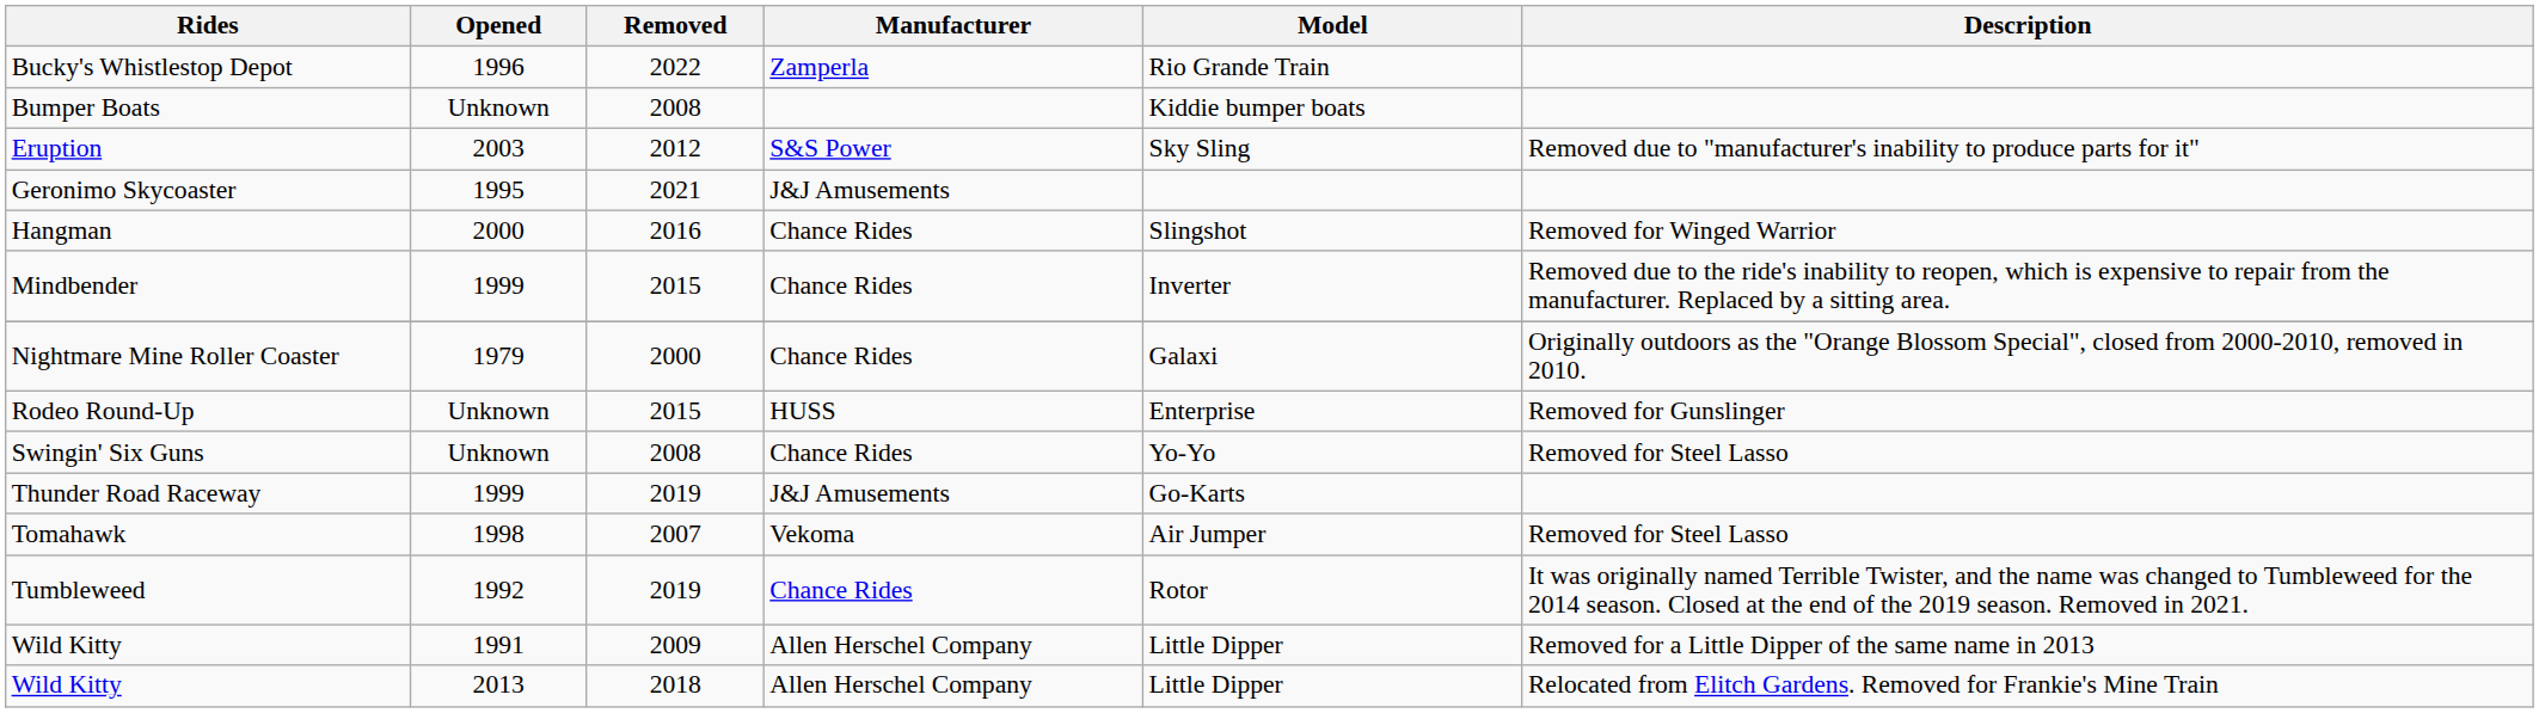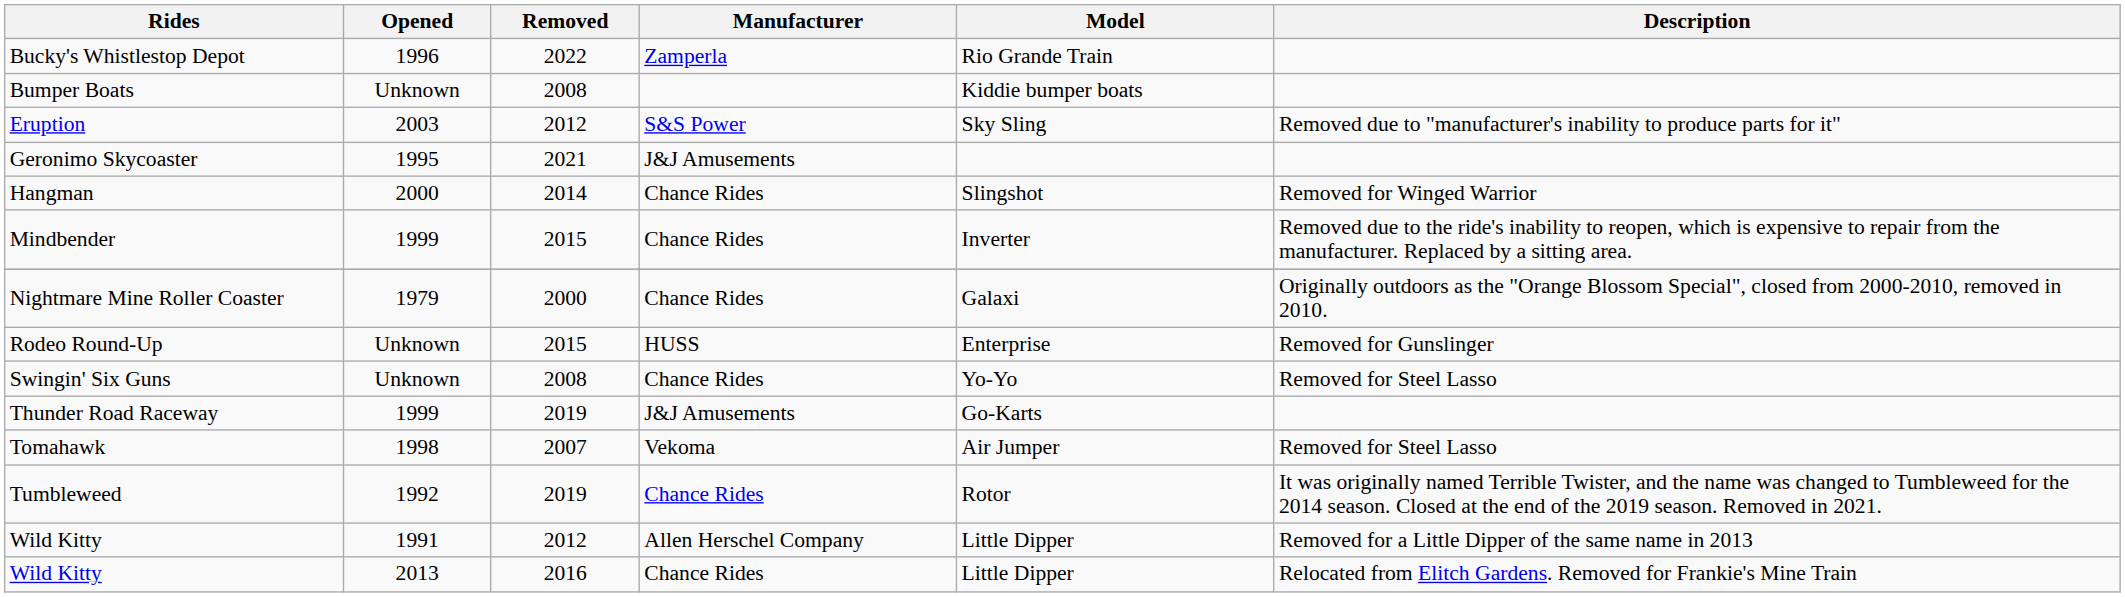Hangman | Removed: 2016 -> 2014
Wild Kitty / 1991 | Removed: 2009 -> 2012
Wild Kitty / 2013 | Removed: 2018 -> 2016
Wild Kitty / 2013 | Manufacturer: Allen Herschel Company -> Chance Rides
